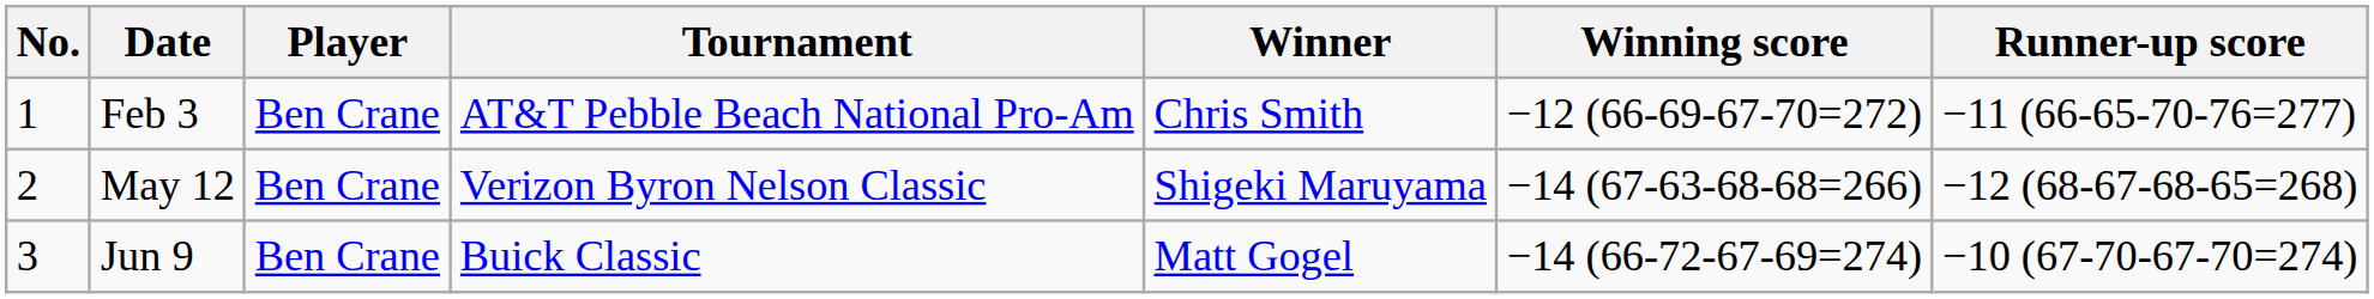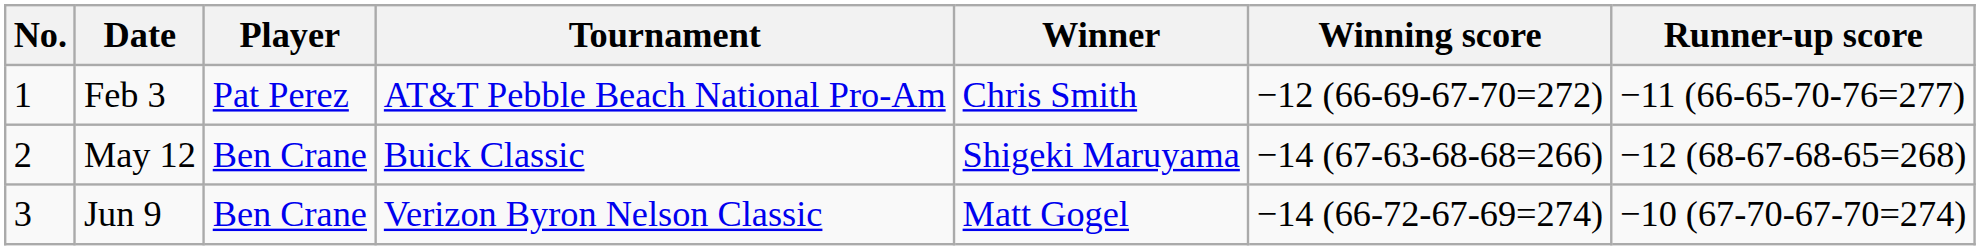Feb 3 | Player: Ben Crane -> Pat Perez
May 12 | Tournament: Verizon Byron Nelson Classic -> Buick Classic
Jun 9 | Tournament: Buick Classic -> Verizon Byron Nelson Classic
